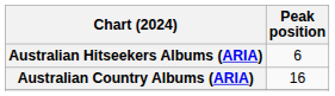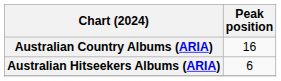rows swapped: Australian Country Albums (ARIA) <-> Australian Hitseekers Albums (ARIA)
